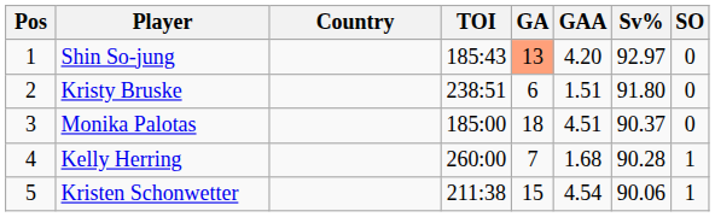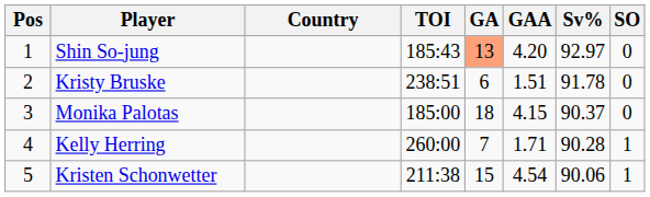Kristy Bruske | Sv%: 91.80 -> 91.78
Monika Palotas | GAA: 4.51 -> 4.15
Kelly Herring | GAA: 1.68 -> 1.71
